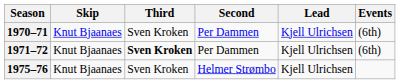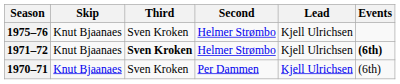rows swapped: 1970–71 <-> 1975–76
1971–72 | Second: Per Dammen -> Helmer Strømbo
1971–72 | Events: normal -> bold
